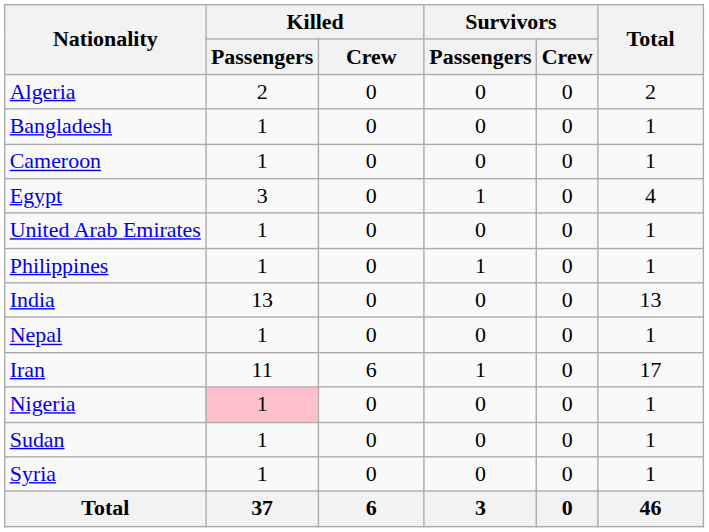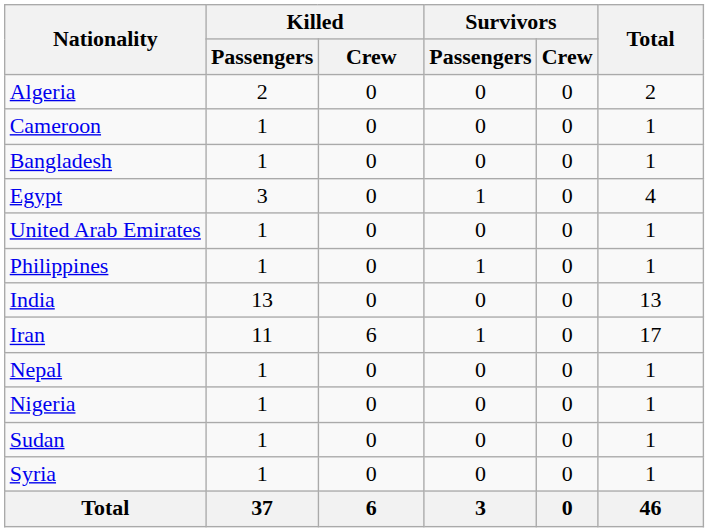rows swapped: Bangladesh <-> Cameroon
rows swapped: Iran <-> Nepal
Nigeria | Killed / Passengers: pink background -> no background
